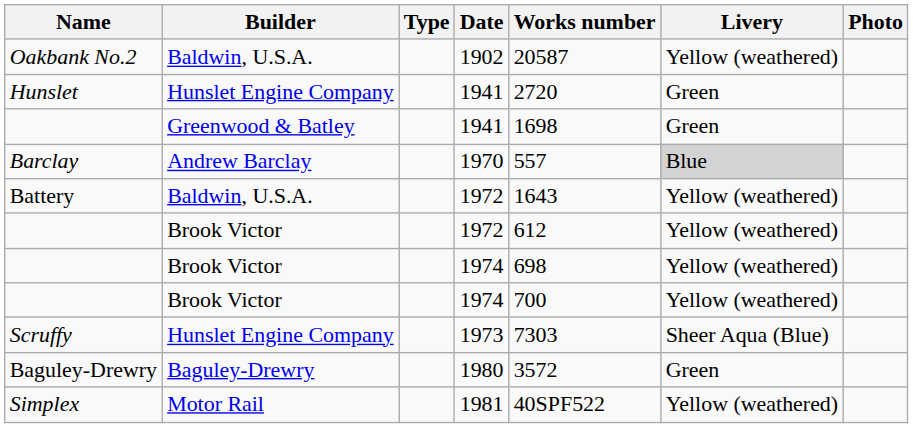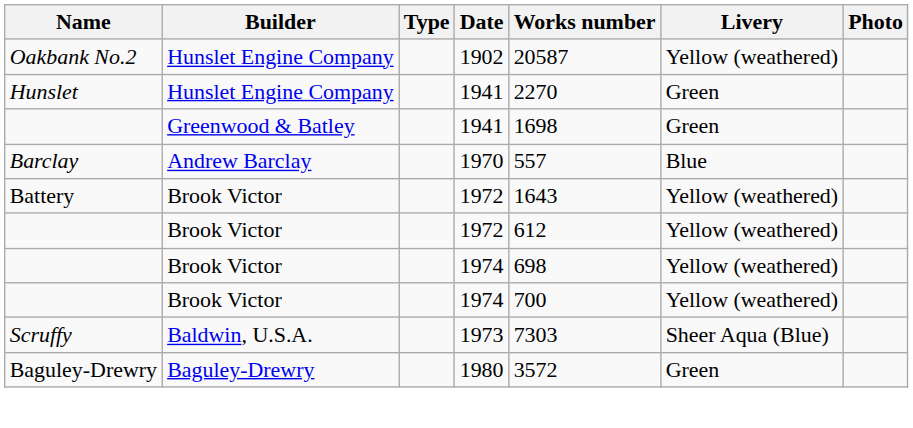Oakbank No.2 | Builder: Baldwin, U.S.A. -> Hunslet Engine Company
Hunslet | Works number: 2720 -> 2270
Barclay | Livery: lightgrey background -> no background
Battery | Builder: Baldwin, U.S.A. -> Brook Victor
Scruffy | Builder: Hunslet Engine Company -> Baldwin, U.S.A.
- row: Simplex | Motor Rail | 1981 | 40SPF522 | Yellow (weathered)
